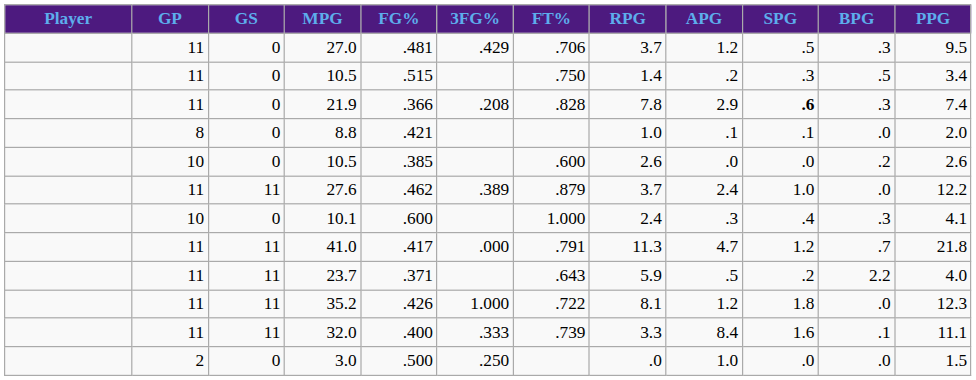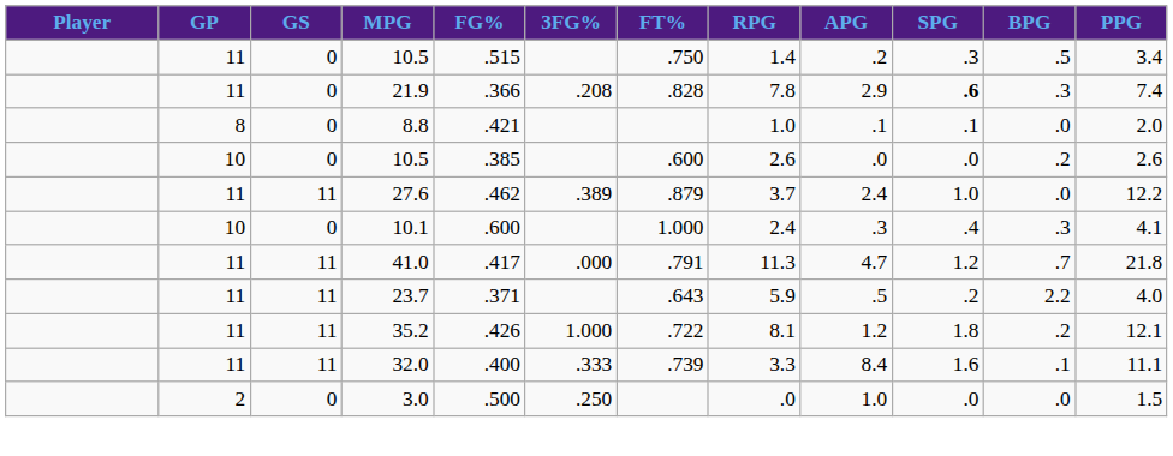- row: 11 | 0 | 27.0 | .481 | .429 | .706 | 3.7 | 1.2 | .5 | .3 | 9.5
35.2 | BPG: .0 -> .2
35.2 | PPG: 12.3 -> 12.1
